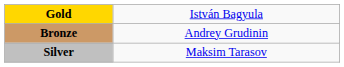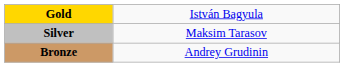rows swapped: Silver <-> Bronze
